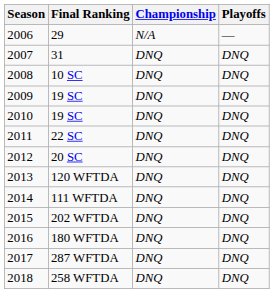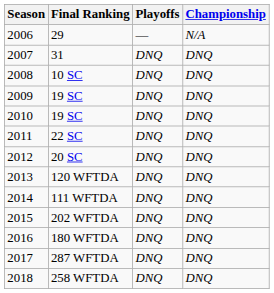columns swapped: Playoffs <-> Championship
